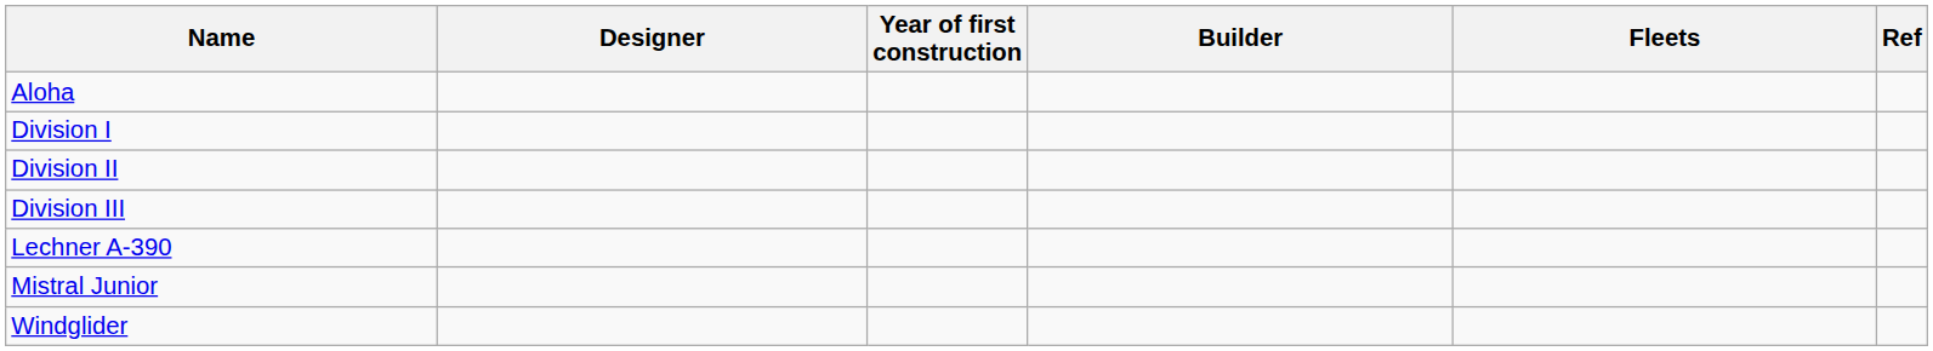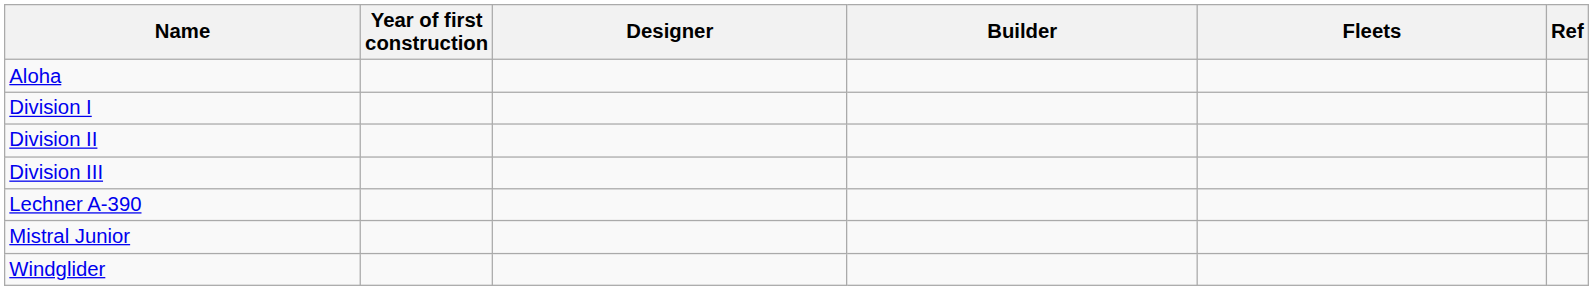columns swapped: Year of first construction <-> Designer
